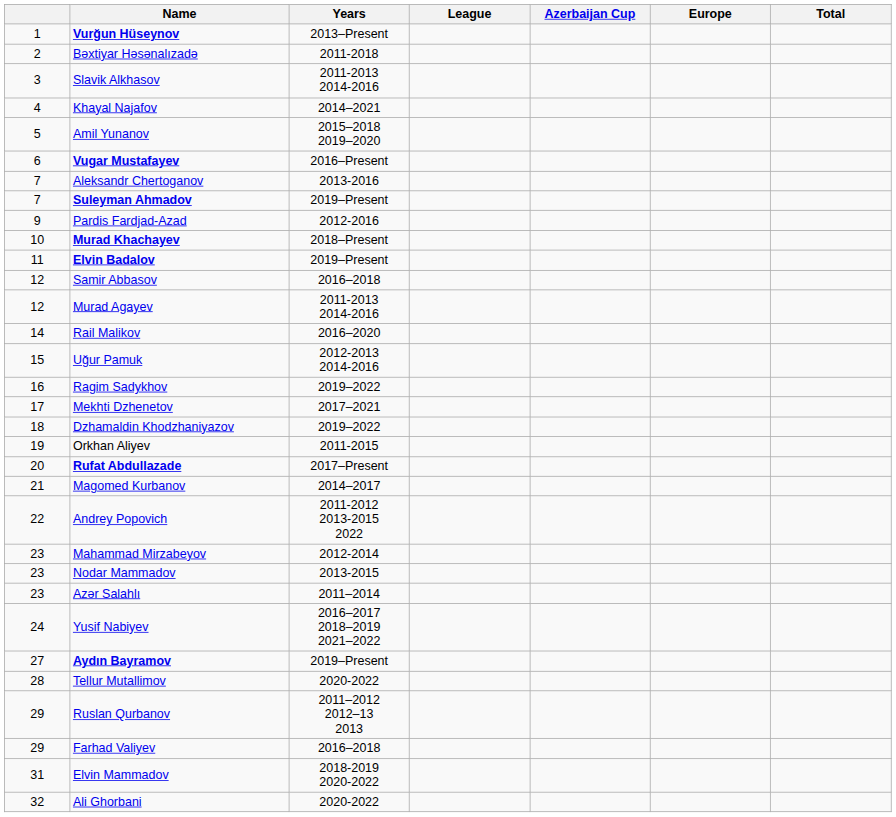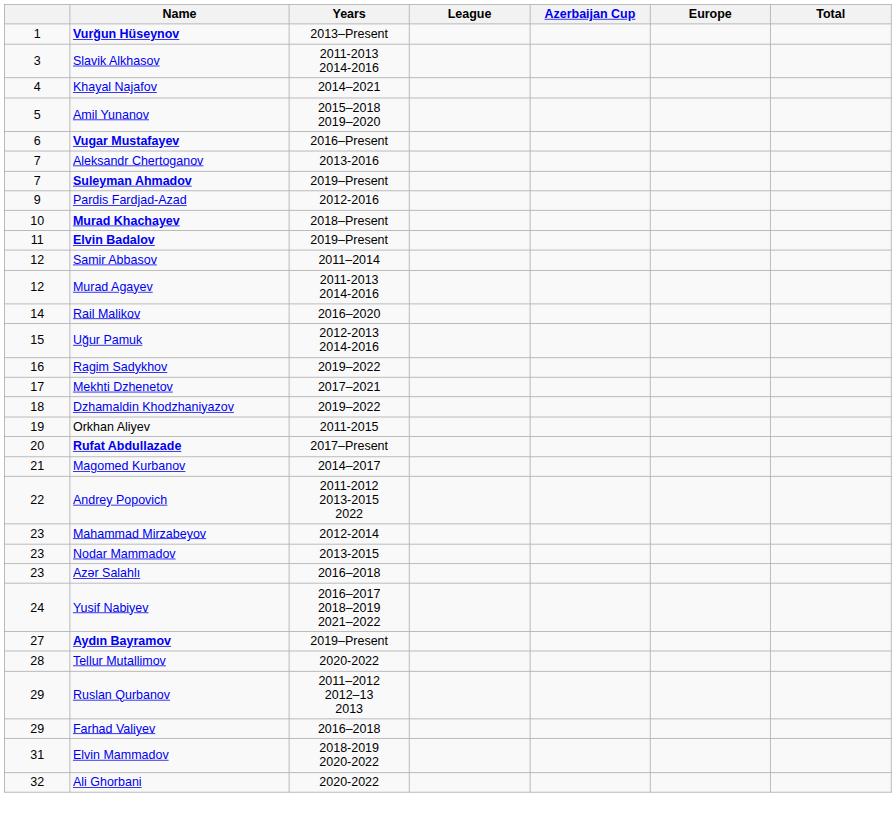- row: 2 | Bəxtiyar Həsənalızadə | 2011-2018
Samir Abbasov | Years: 2016–2018 -> 2011–2014
Azər Salahlı | Years: 2011–2014 -> 2016–2018
